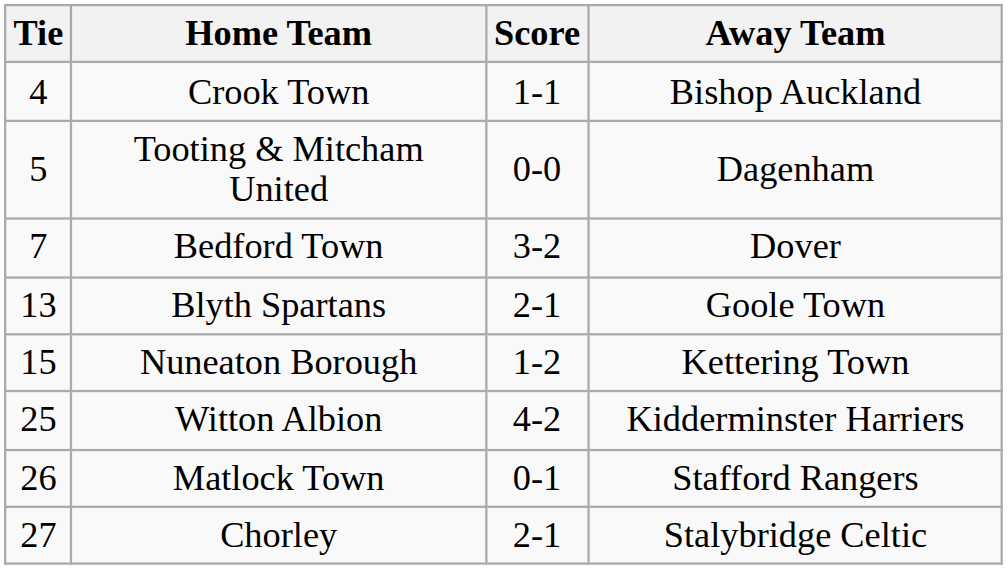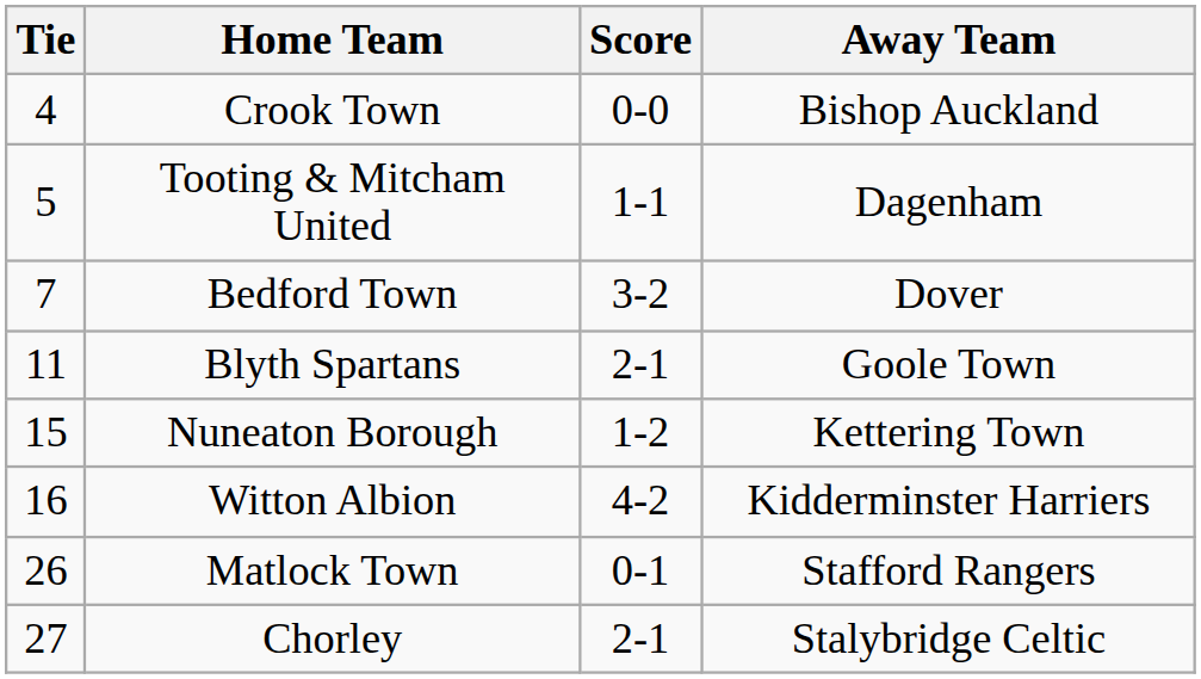Crook Town | Score: 1-1 -> 0-0
Tooting & Mitcham United | Score: 0-0 -> 1-1
Blyth Spartans | Tie: 13 -> 11
Witton Albion | Tie: 25 -> 16
